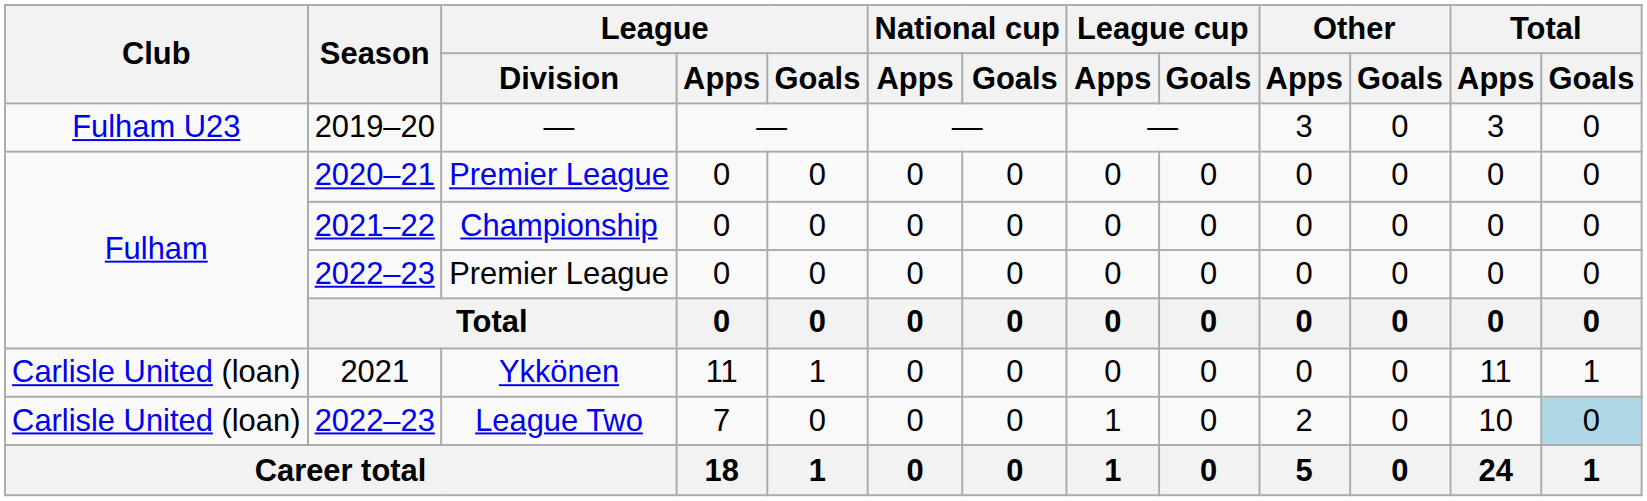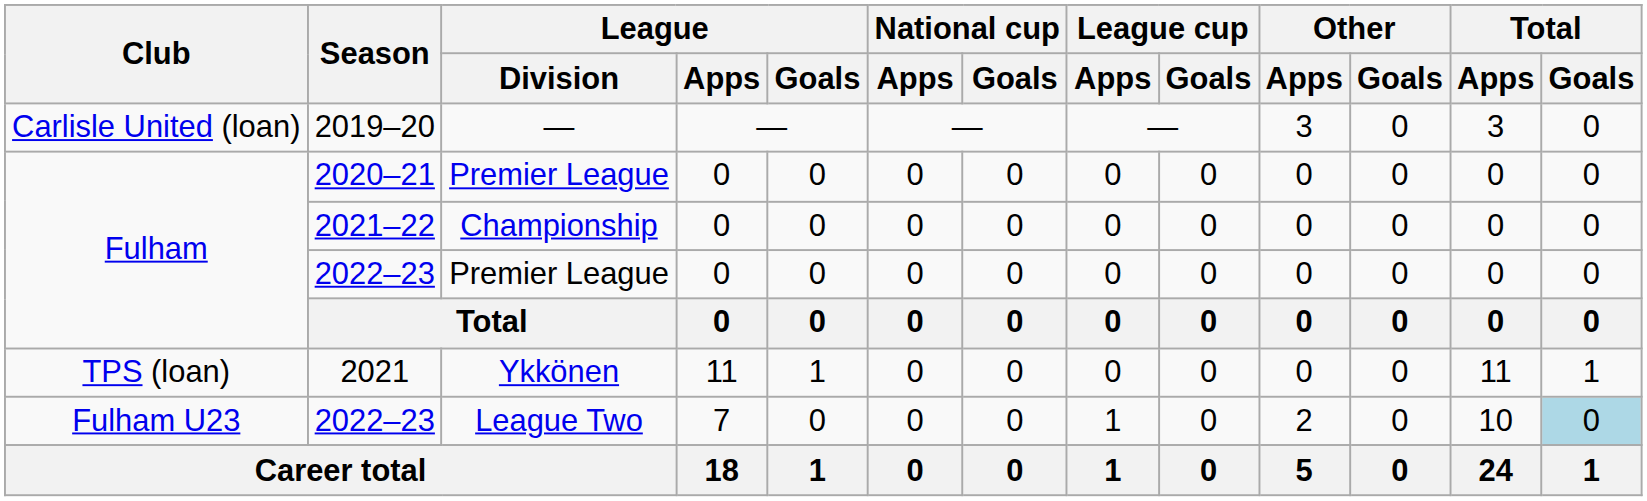2019–20 | Club: Fulham U23 -> Carlisle United (loan)
2021 | Club: Carlisle United (loan) -> TPS (loan)
2022–23 / League Two | Club: Carlisle United (loan) -> Fulham U23
